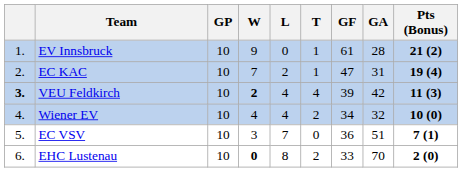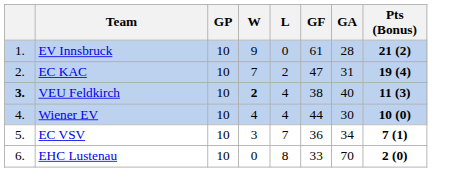- column: T | 1 | 1 | 4 | 2 | 0 | 2
VEU Feldkirch | GF: 39 -> 38
VEU Feldkirch | GA: 42 -> 40
Wiener EV | GF: 34 -> 44
Wiener EV | GA: 32 -> 30
EC VSV | GA: 51 -> 34
EHC Lustenau | W: bold -> normal
